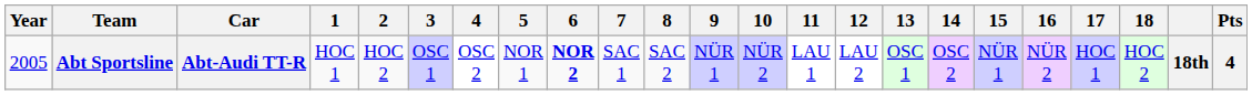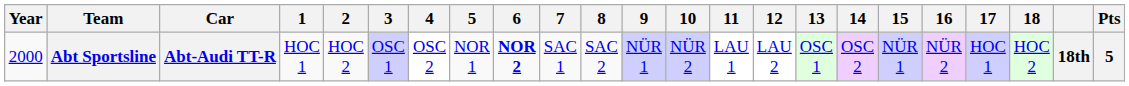Abt Sportsline | Year: 2005 -> 2000
Abt Sportsline | Pts: 4 -> 5
